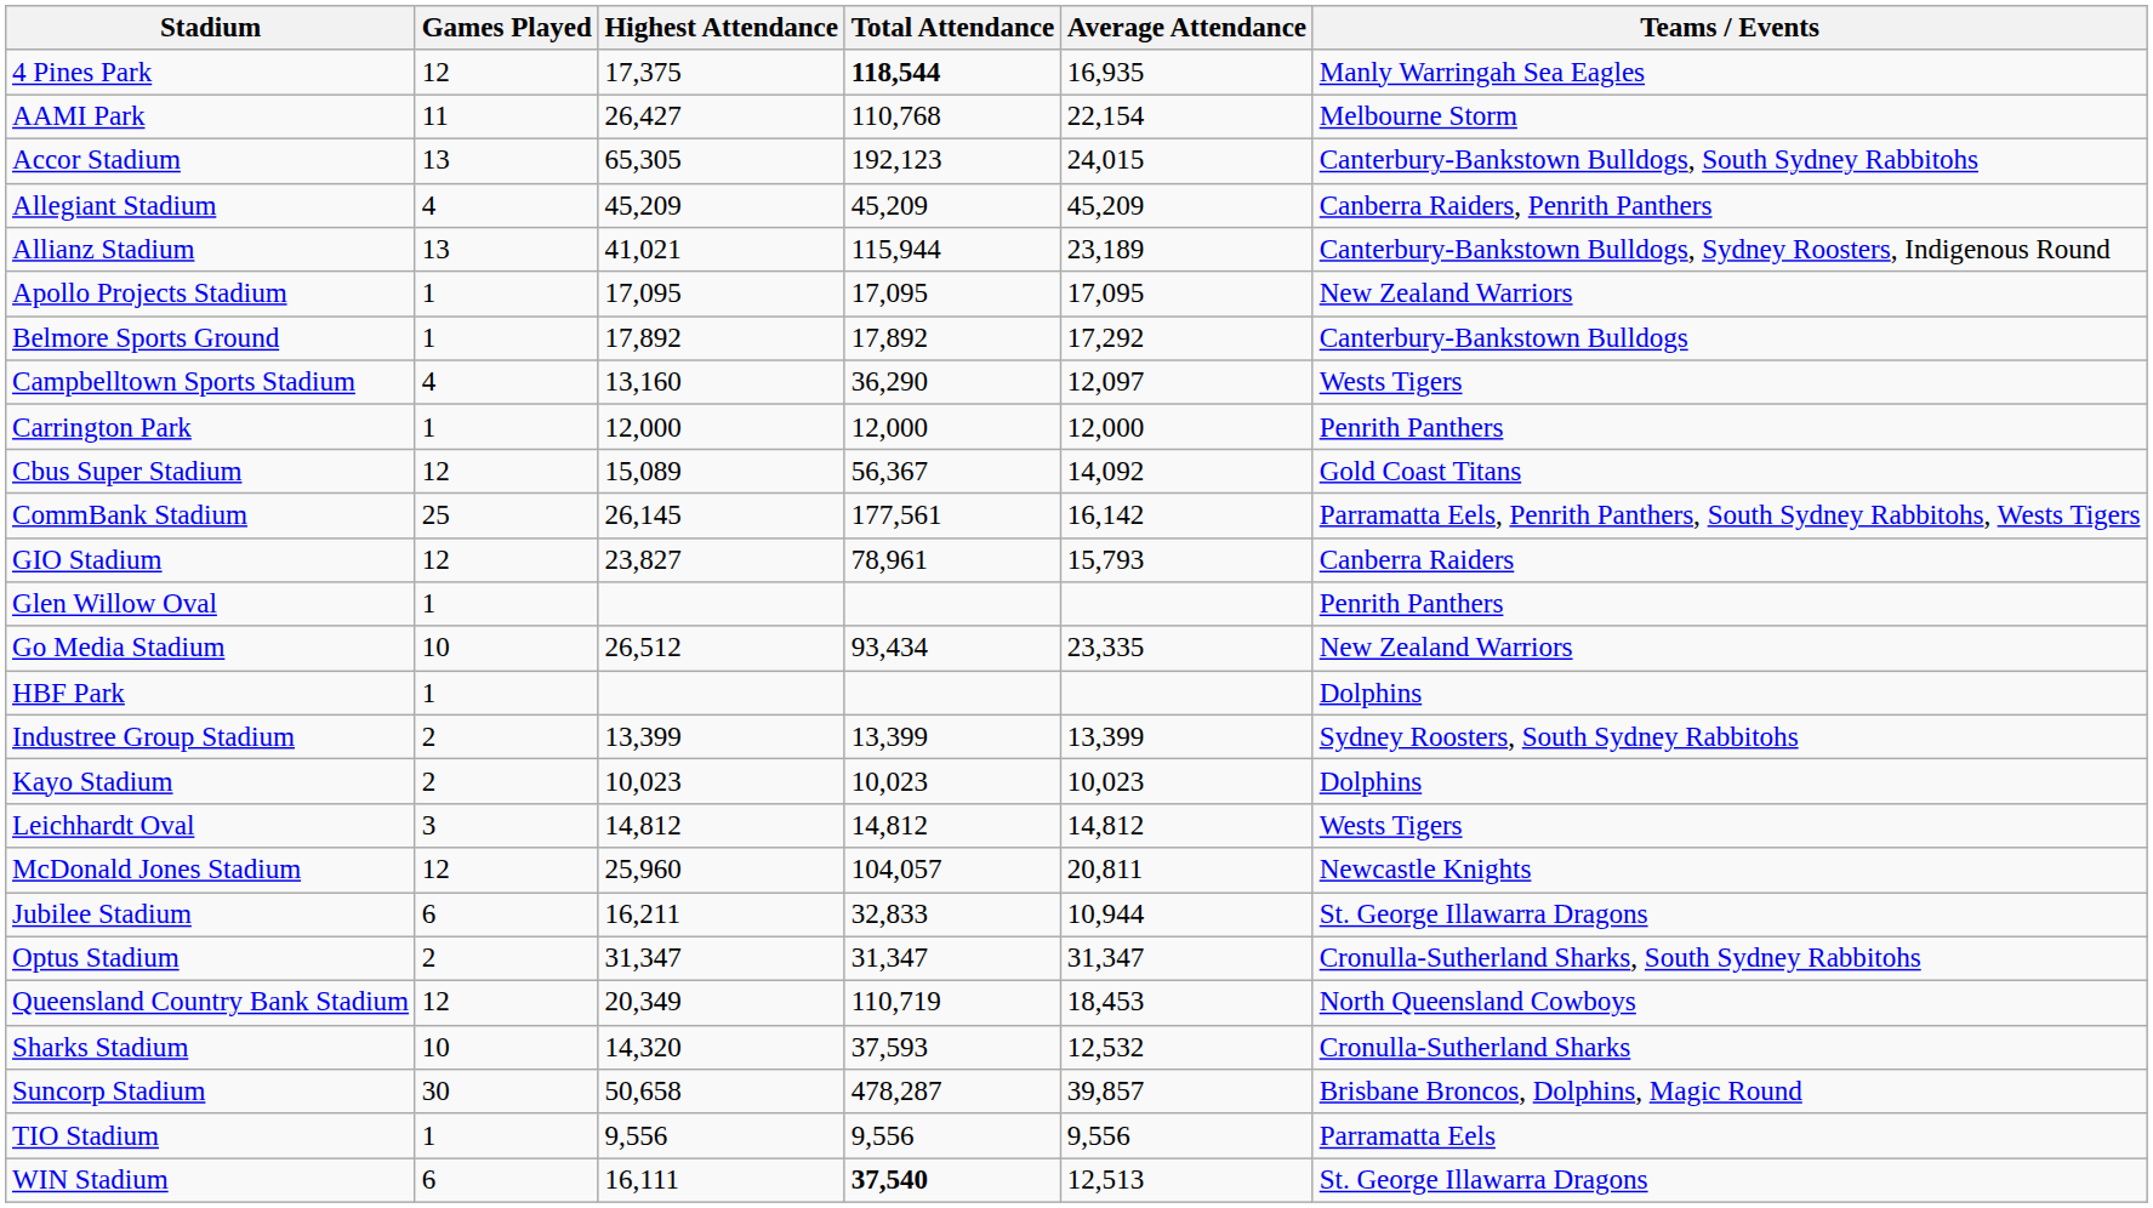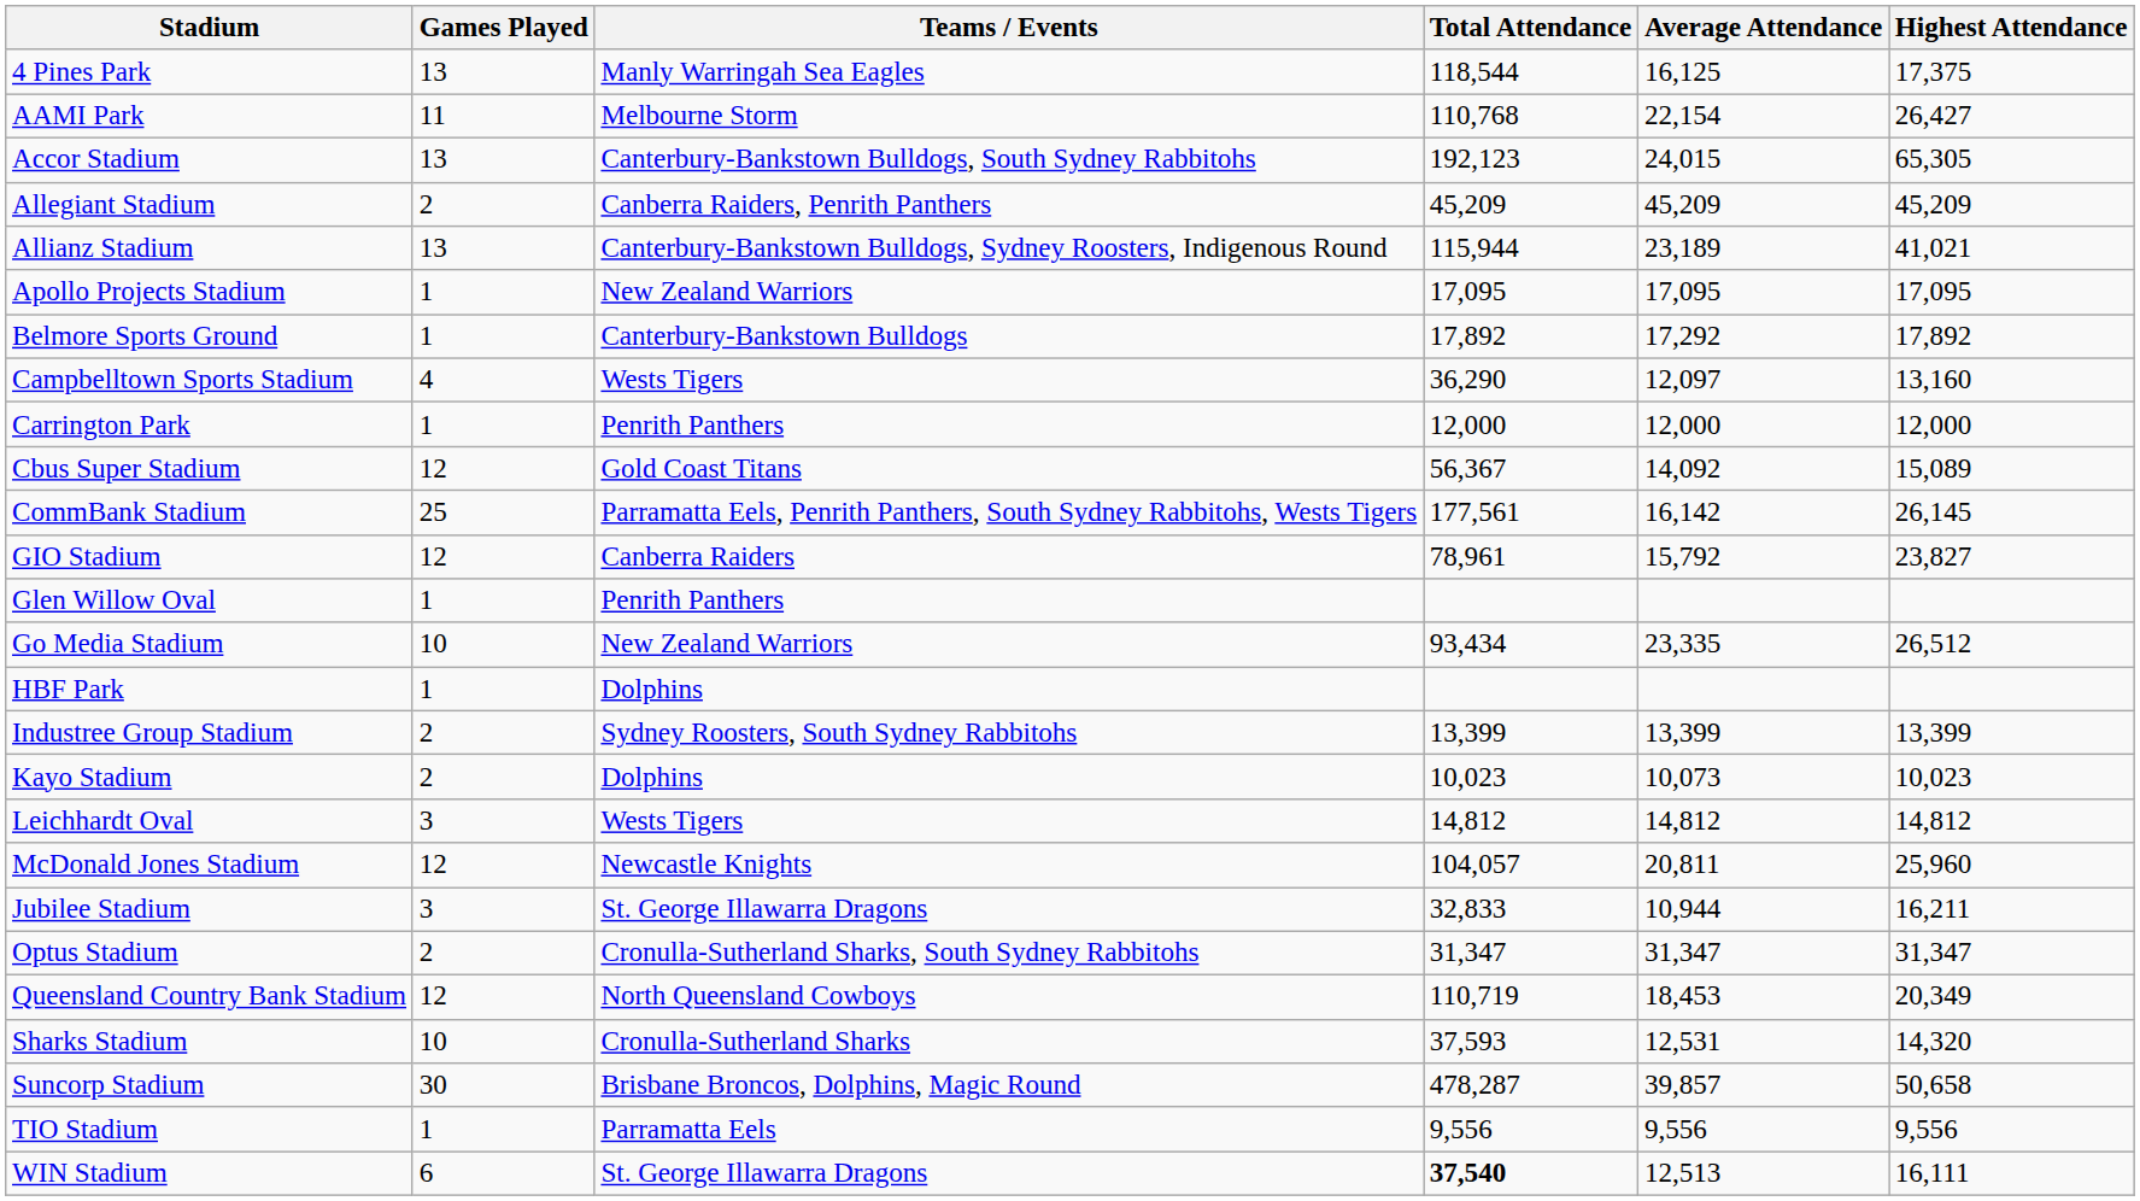columns swapped: Teams / Events <-> Highest Attendance
4 Pines Park | Games Played: 12 -> 13
4 Pines Park | Total Attendance: bold -> normal
4 Pines Park | Average Attendance: 16,935 -> 16,125
Allegiant Stadium | Games Played: 4 -> 2
GIO Stadium | Average Attendance: 15,793 -> 15,792
Kayo Stadium | Average Attendance: 10,023 -> 10,073
Jubilee Stadium | Games Played: 6 -> 3
Sharks Stadium | Average Attendance: 12,532 -> 12,531
